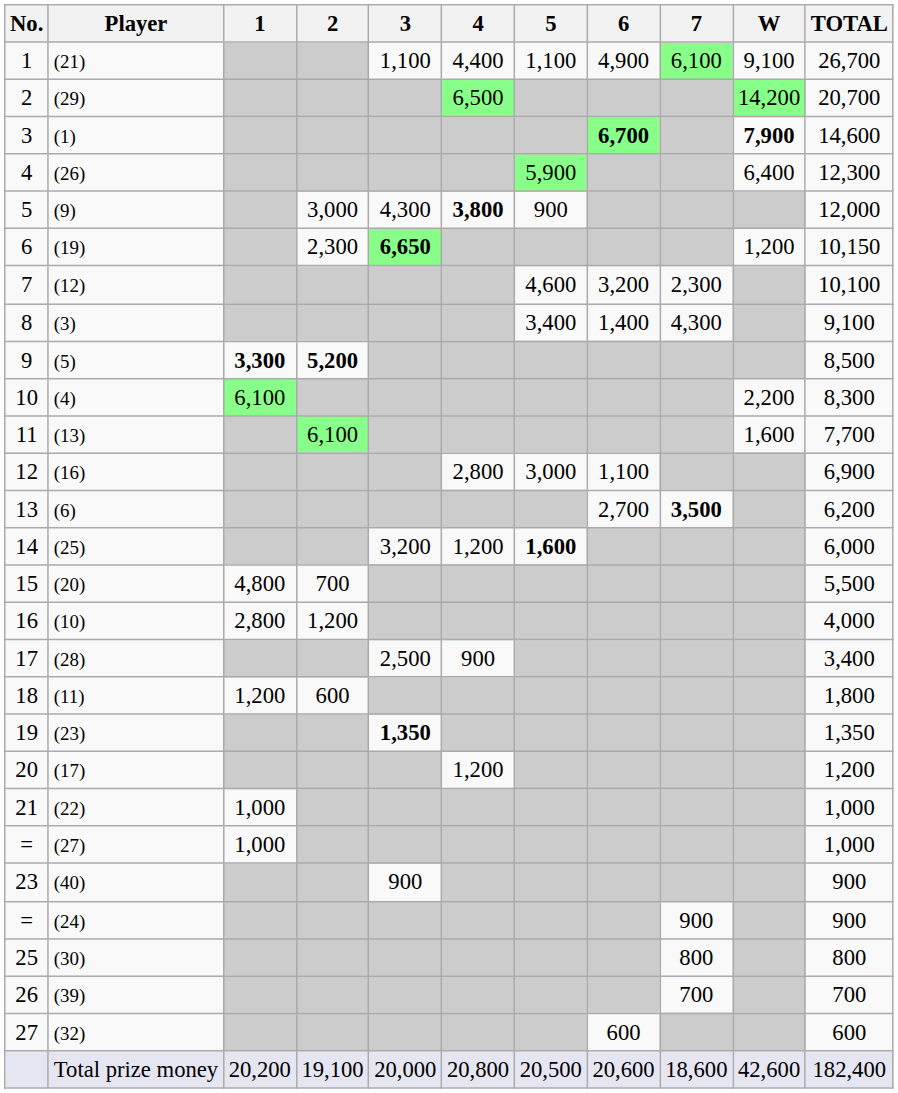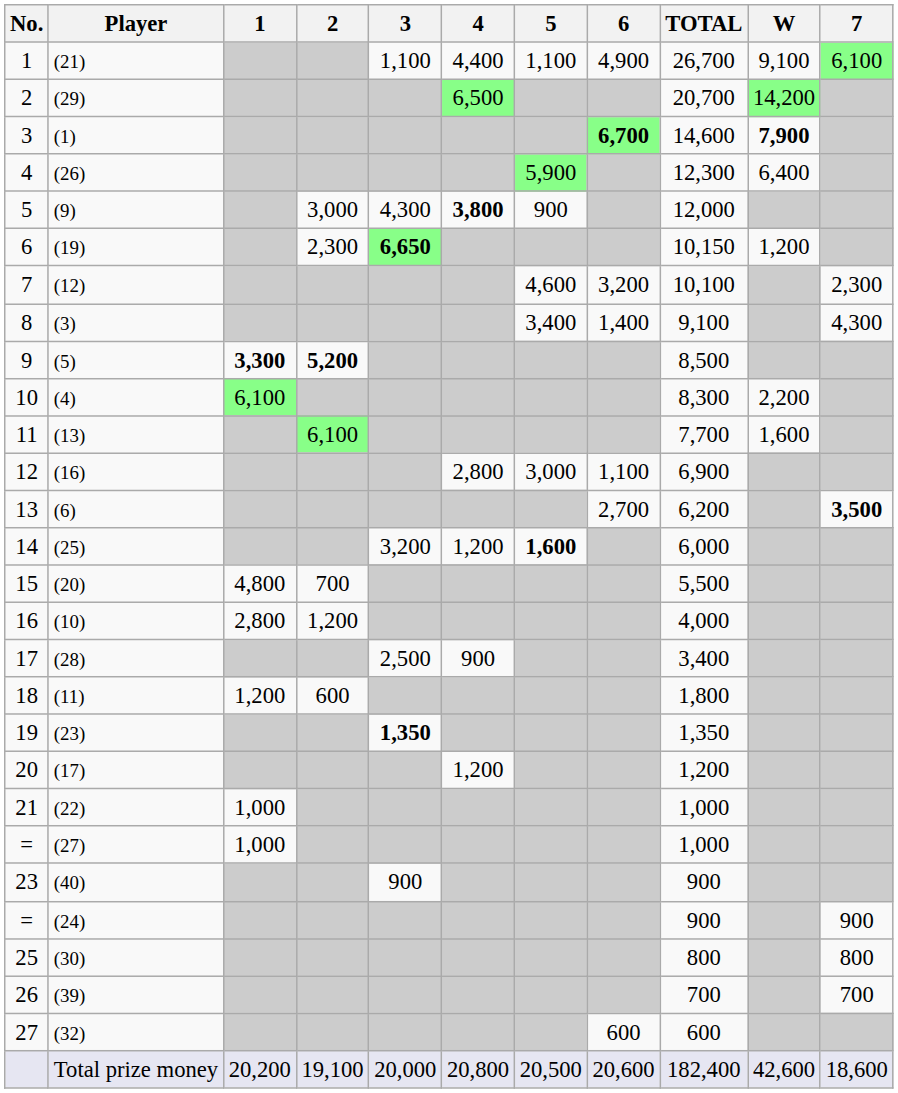columns swapped: 7 <-> TOTAL
